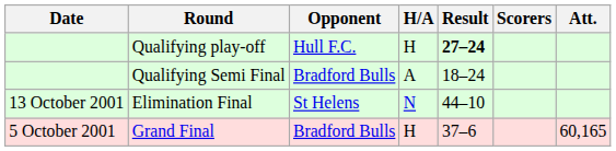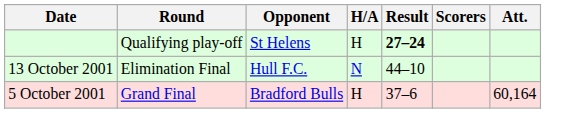Qualifying play-off | Opponent: Hull F.C. -> St Helens
- row: Qualifying Semi Final | Bradford Bulls | A | 18–24
Elimination Final | Opponent: St Helens -> Hull F.C.
Grand Final | Att.: 60,165 -> 60,164
